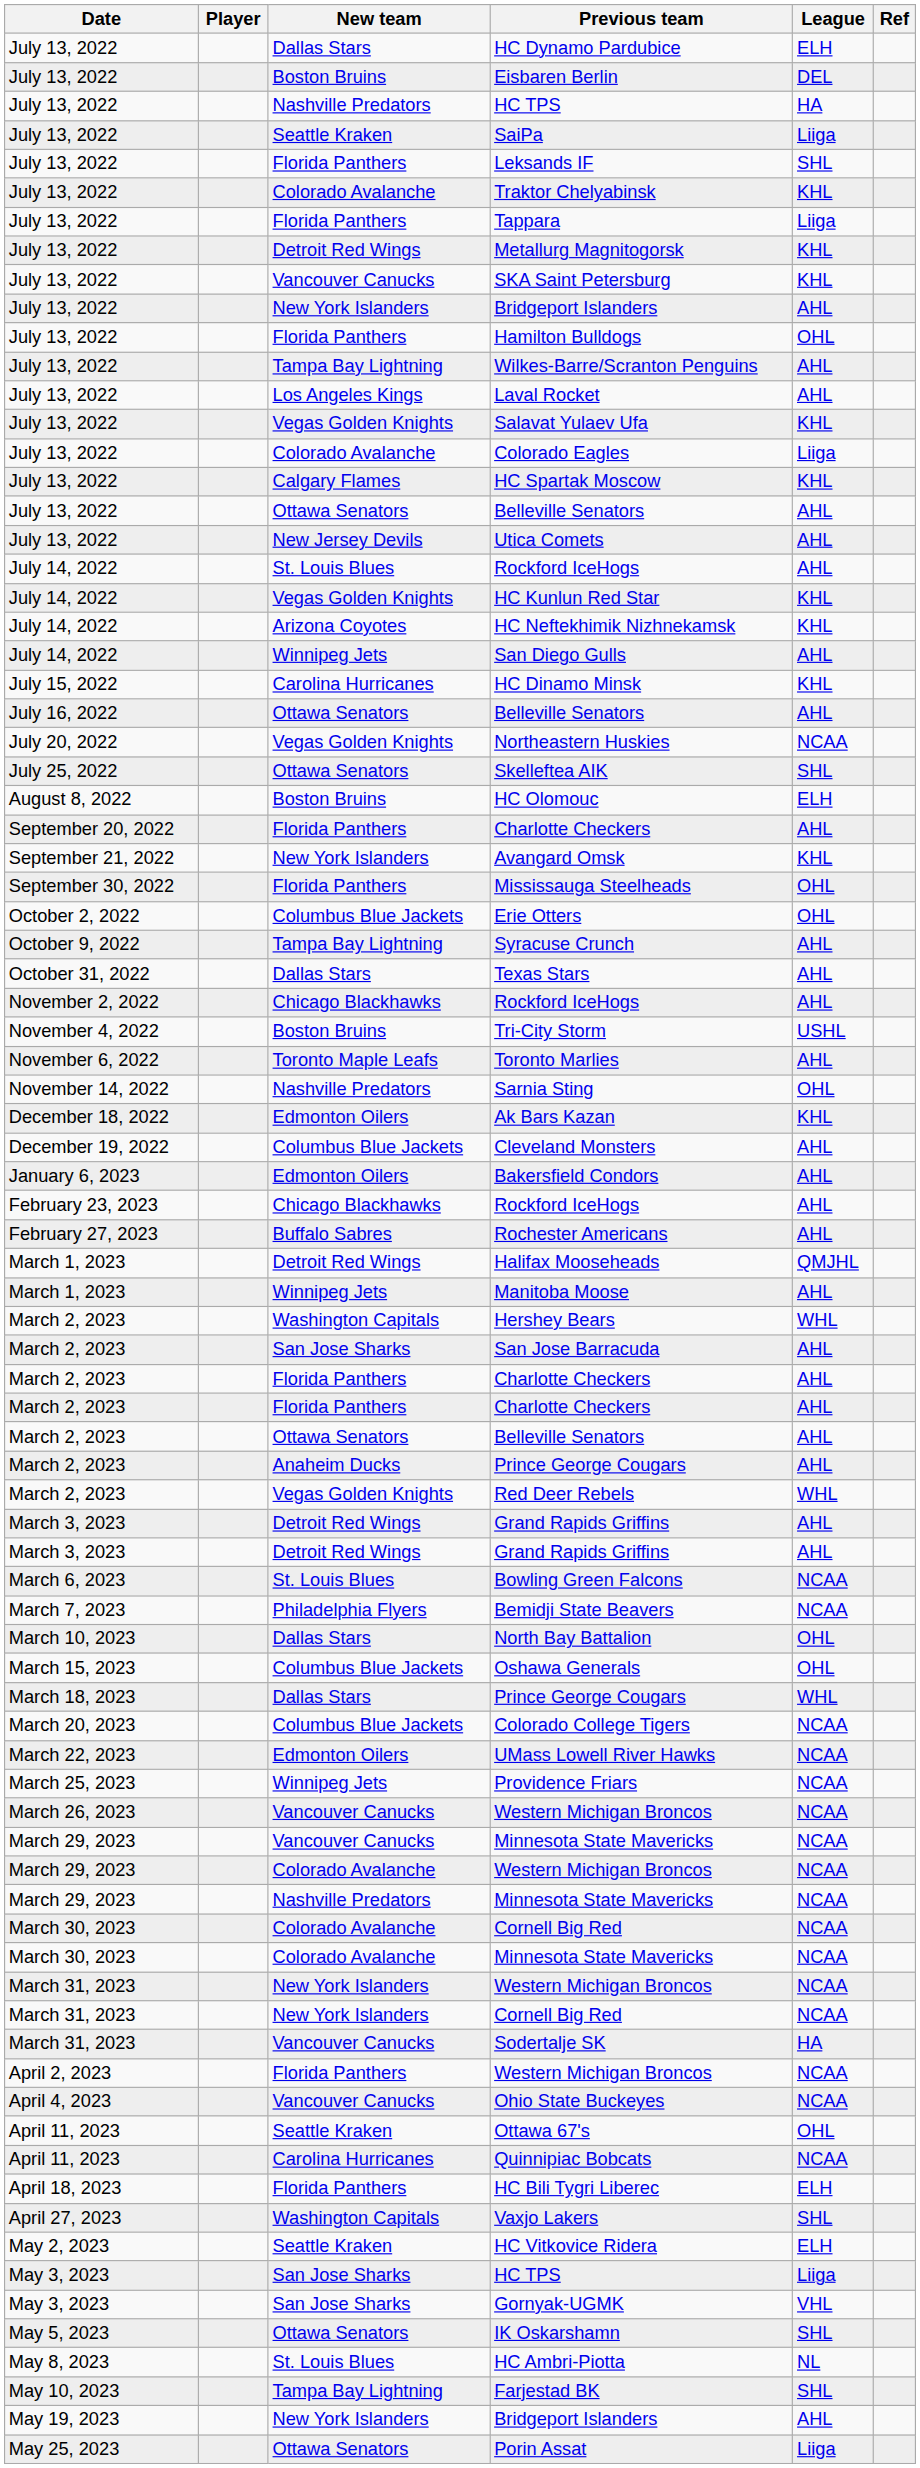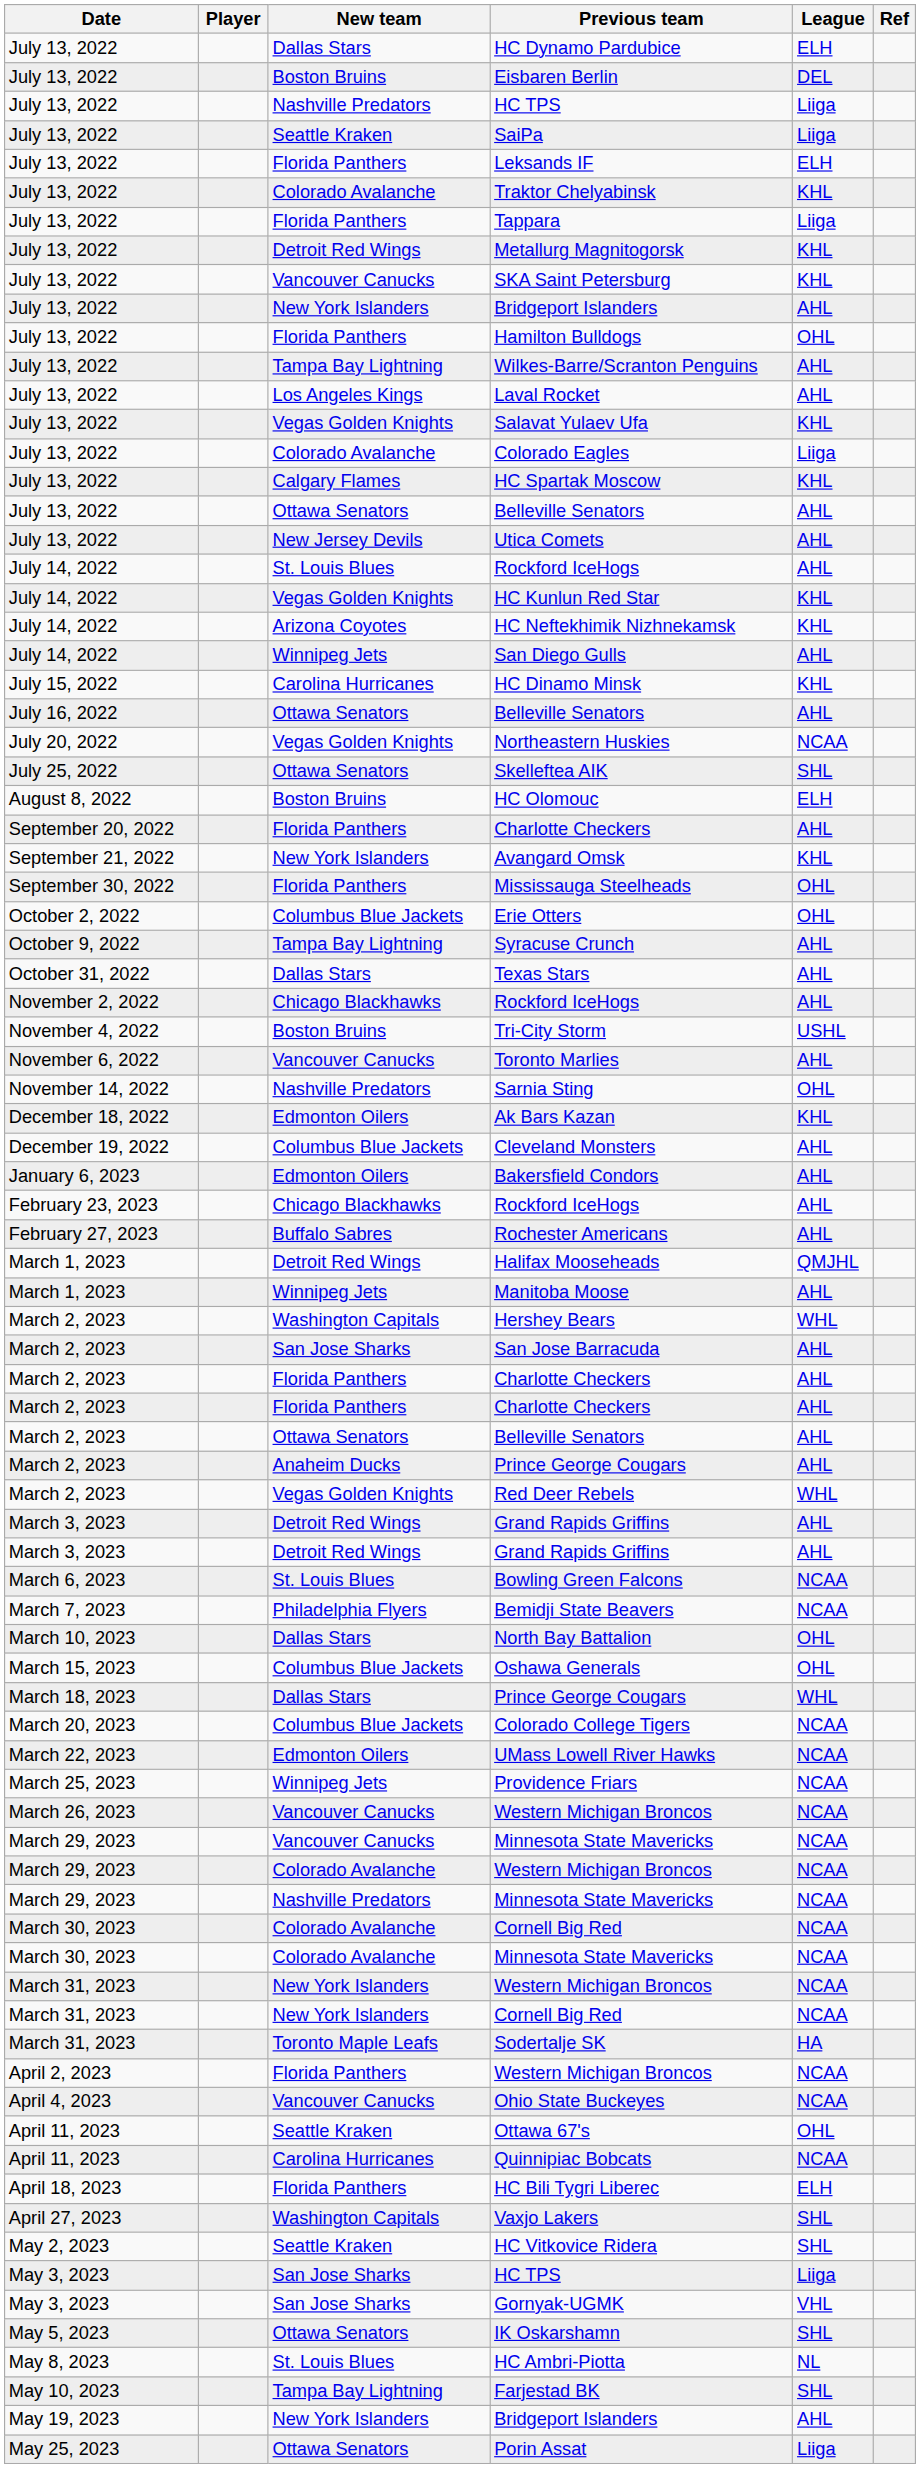July 13, 2022 / HC TPS | League: HA -> Liiga
Leksands IF | League: SHL -> ELH
Toronto Marlies | New team: Toronto Maple Leafs -> Vancouver Canucks
Sodertalje SK | New team: Vancouver Canucks -> Toronto Maple Leafs
HC Vitkovice Ridera | League: ELH -> SHL
